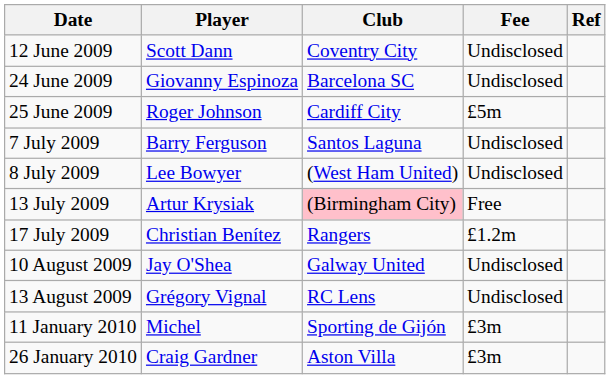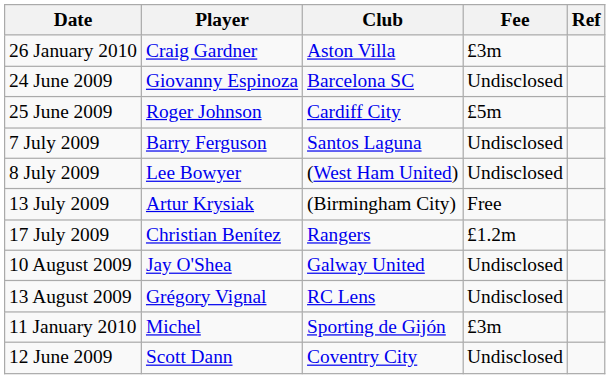rows swapped: 12 June 2009 <-> 26 January 2010
13 July 2009 | Club: pink background -> no background
